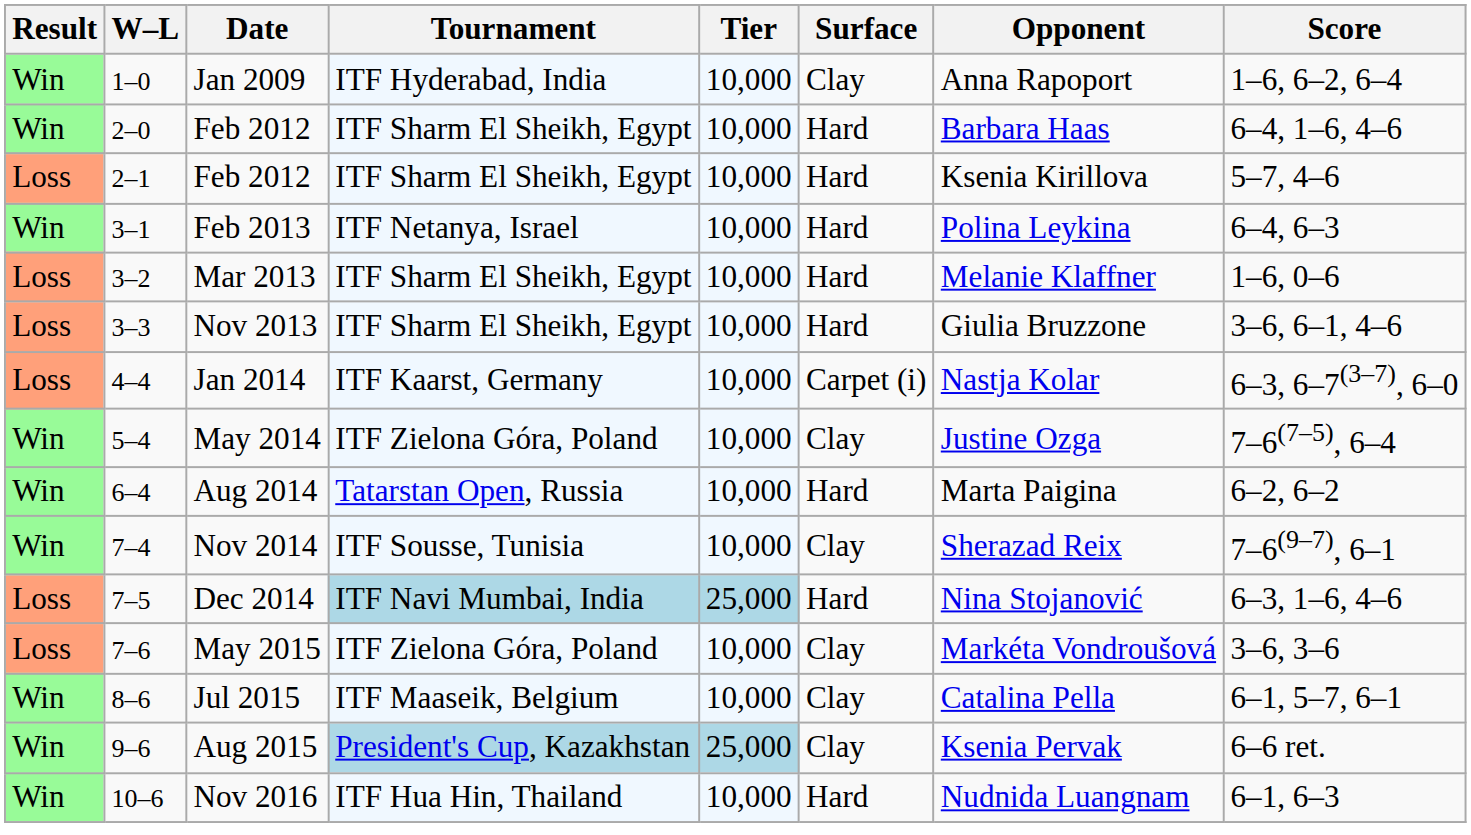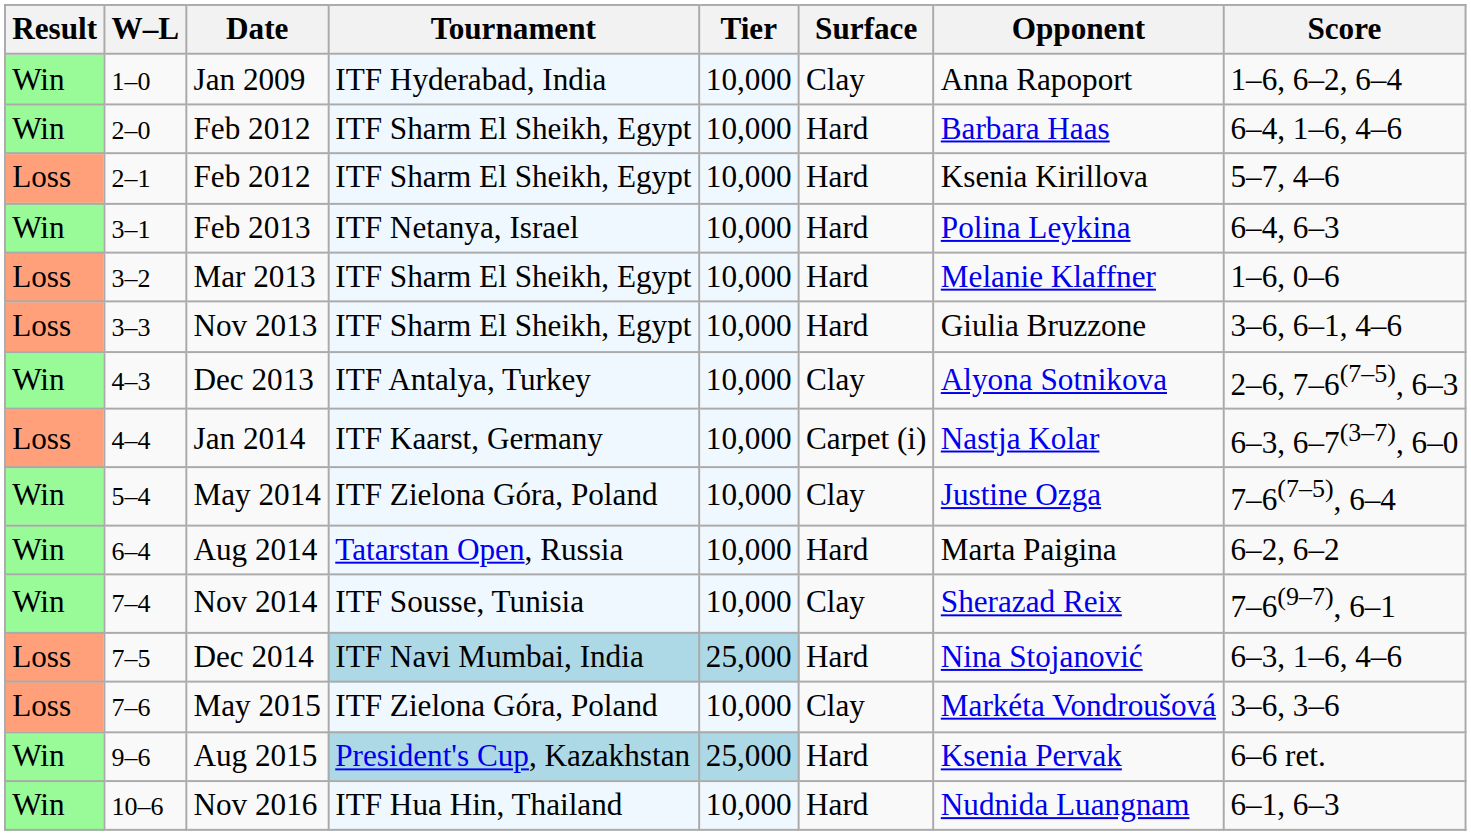+ row: Win | 4–3 | Dec 2013 | ITF Antalya, Turkey | 10,000 | Clay | Alyona Sotnikova | 2–6, 7–6(7–5), 6–3
- row: Win | 8–6 | Jul 2015 | ITF Maaseik, Belgium | 10,000 | Clay | Catalina Pella | 6–1, 5–7, 6–1
Aug 2015 | Surface: Clay -> Hard
